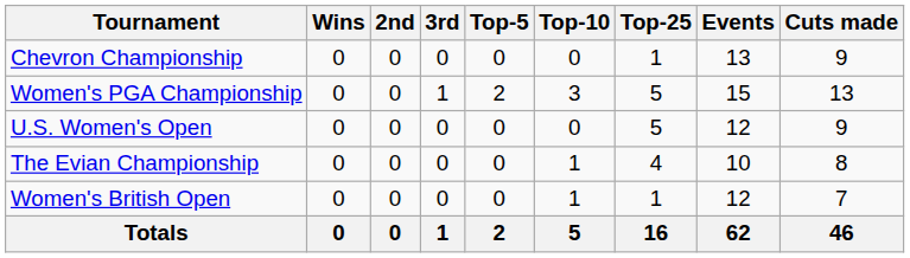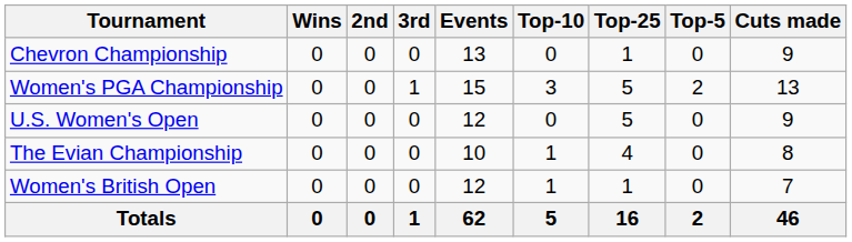columns swapped: Top-5 <-> Events
